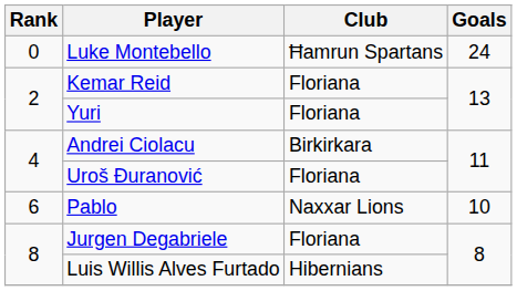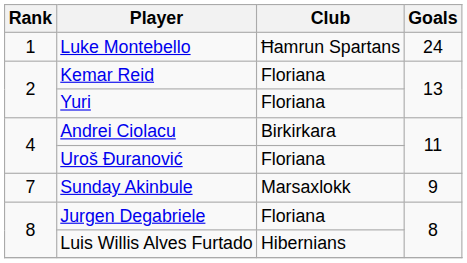Luke Montebello | Rank: 0 -> 1
- row: 6 | Pablo | Naxxar Lions | 10
+ row: 7 | Sunday Akinbule | Marsaxlokk | 9
